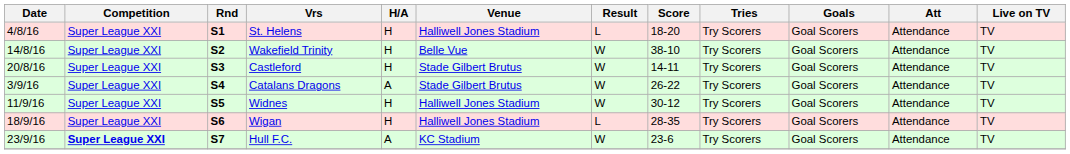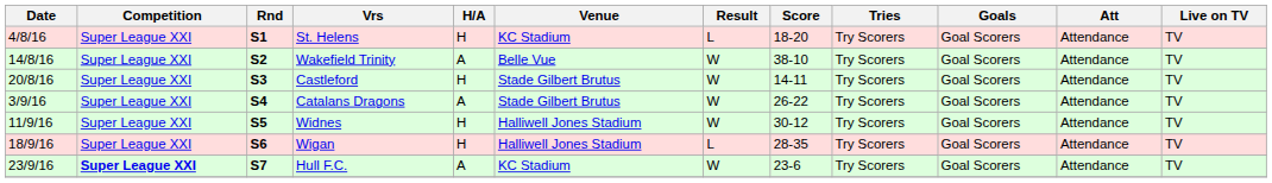St. Helens | Venue: Halliwell Jones Stadium -> KC Stadium
Wakefield Trinity | H/A: H -> A
